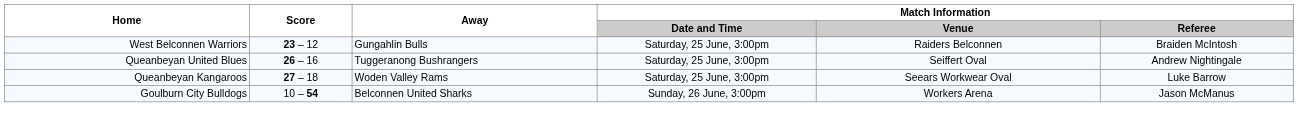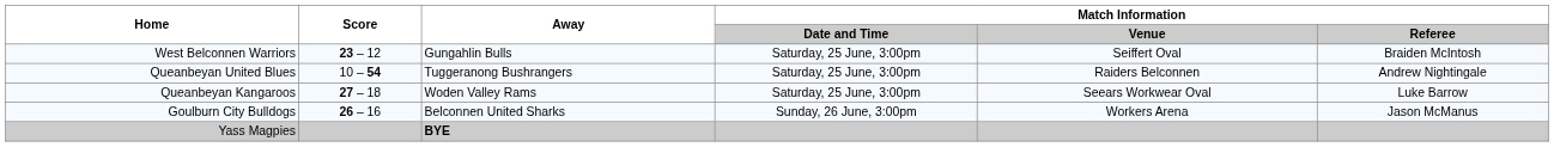West Belconnen Warriors | Match Information / Venue: Raiders Belconnen -> Seiffert Oval
Queanbeyan United Blues | Score: 26 – 16 -> 10 – 54
Queanbeyan United Blues | Match Information / Venue: Seiffert Oval -> Raiders Belconnen
Goulburn City Bulldogs | Score: 10 – 54 -> 26 – 16
+ row: Yass Magpies | BYE
